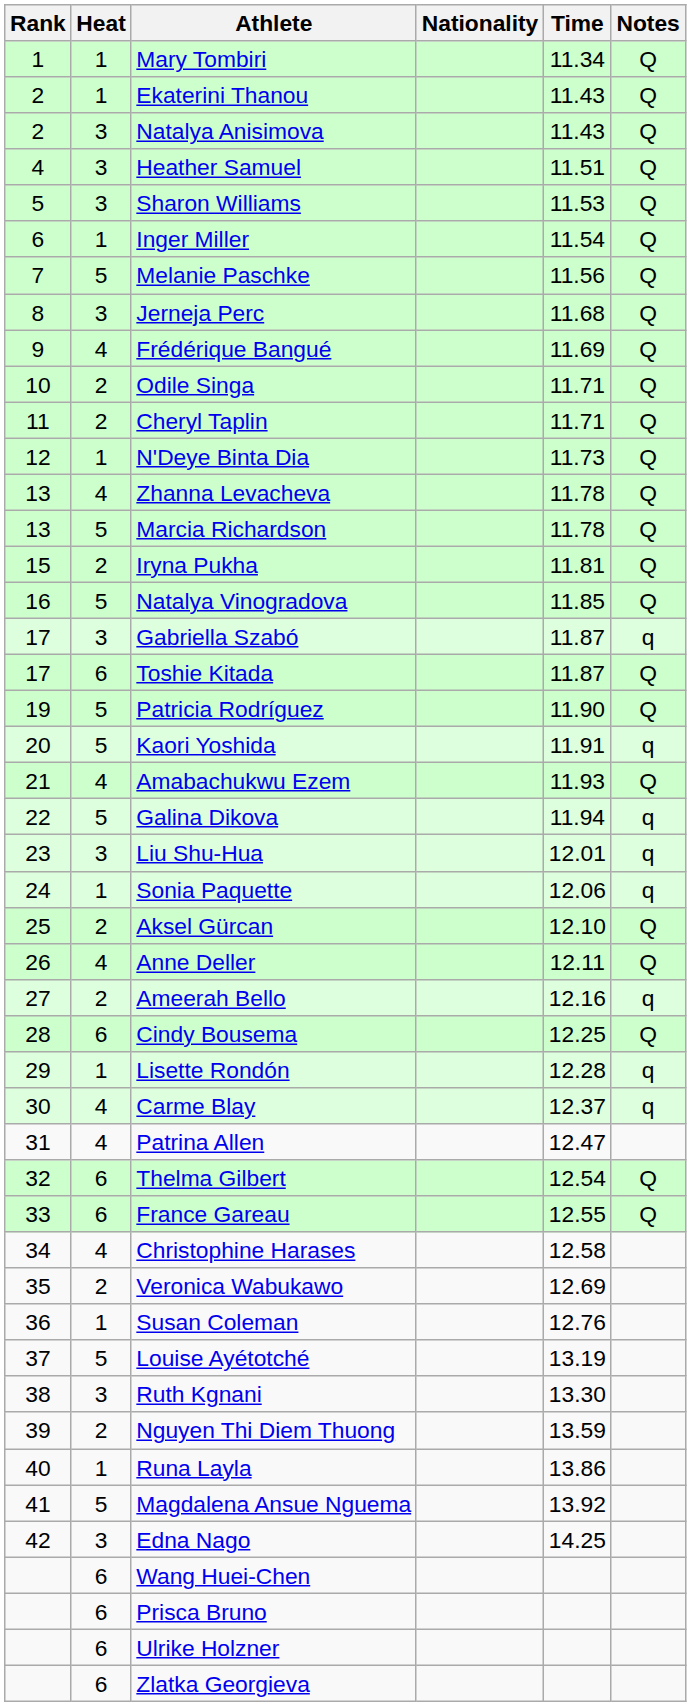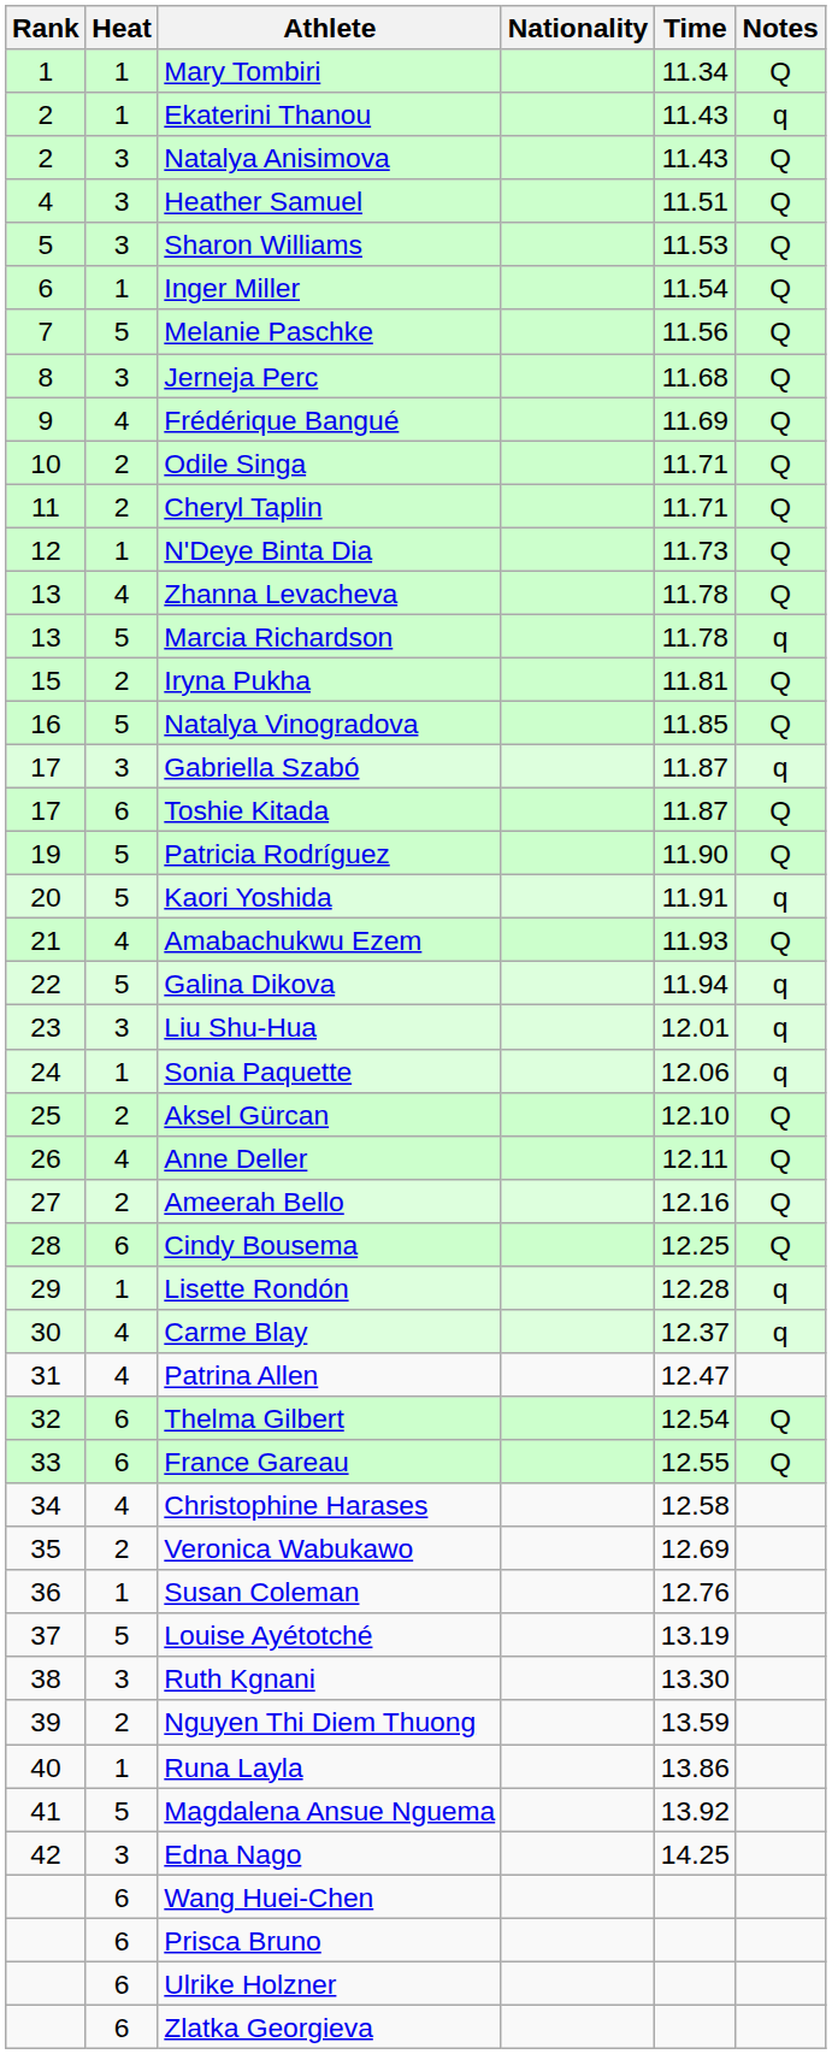Ekaterini Thanou | Notes: Q -> q
Marcia Richardson | Notes: Q -> q
Ameerah Bello | Notes: q -> Q
